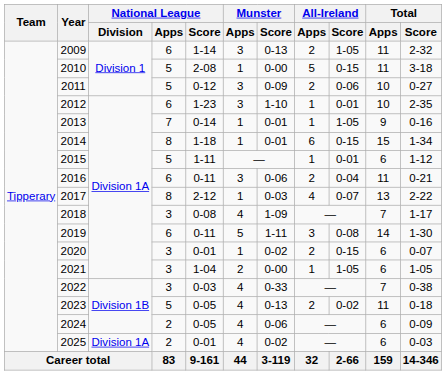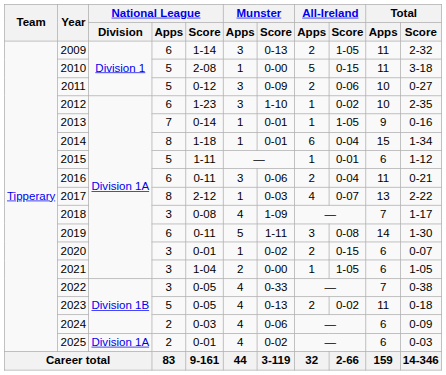2012 | All-Ireland / Score: 0-01 -> 0-02
2014 | All-Ireland / Score: 0-15 -> 0-04
2022 | National League / Score: 0-03 -> 0-05
2024 | National League / Score: 0-05 -> 0-03
